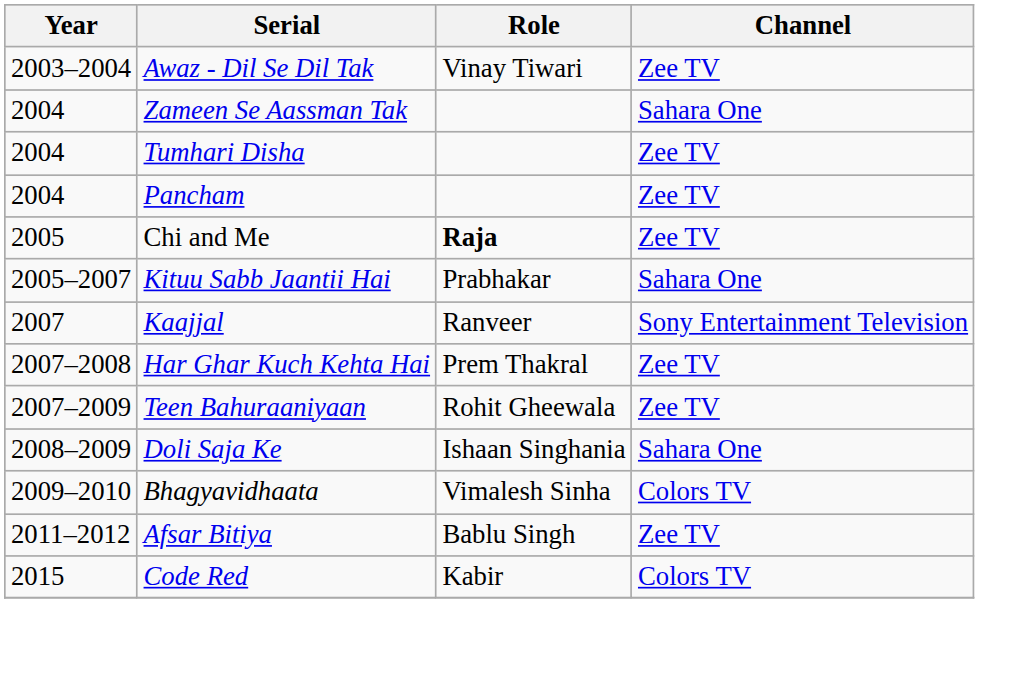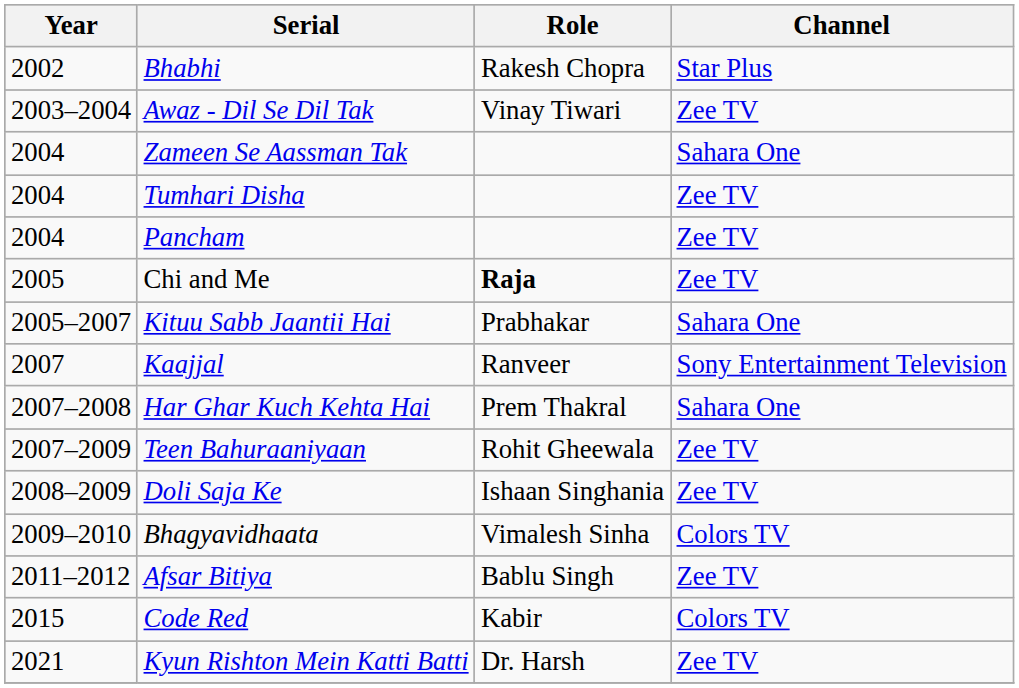+ row: 2002 | Bhabhi | Rakesh Chopra | Star Plus
Har Ghar Kuch Kehta Hai | Channel: Zee TV -> Sahara One
Doli Saja Ke | Channel: Sahara One -> Zee TV
+ row: 2021 | Kyun Rishton Mein Katti Batti | Dr. Harsh | Zee TV
